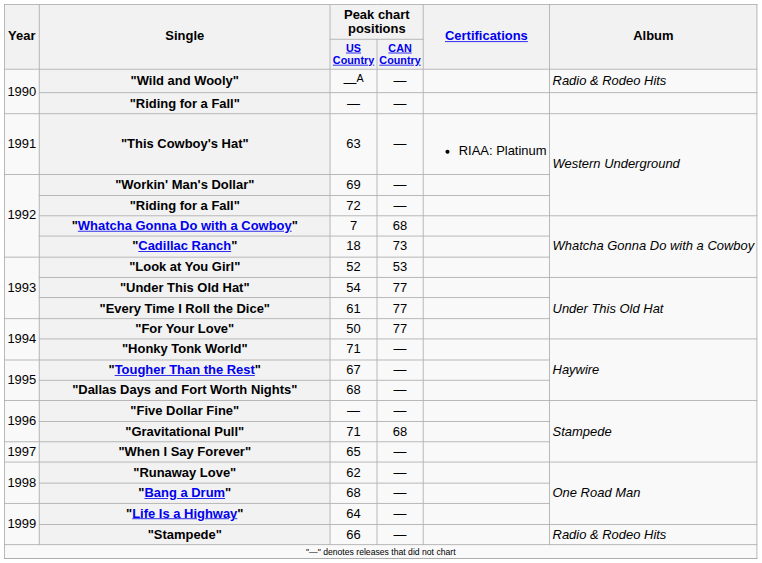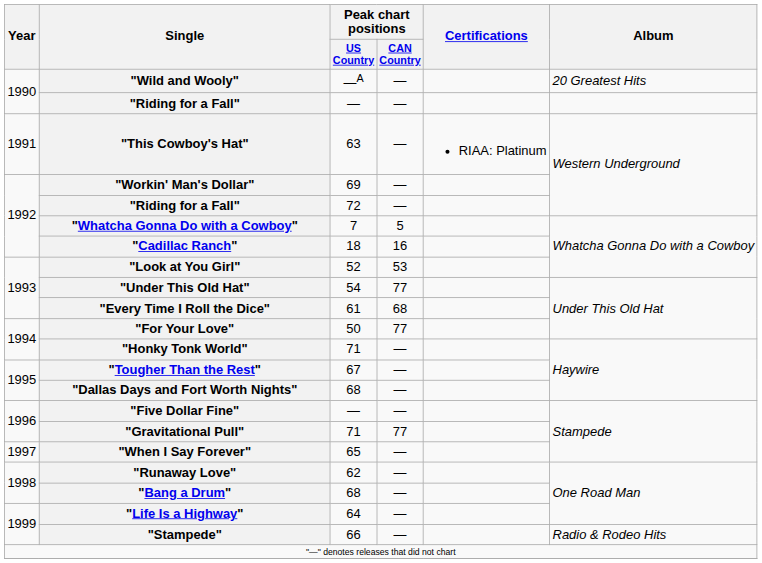"Wild and Wooly" | Album: Radio & Rodeo Hits -> 20 Greatest Hits
"Whatcha Gonna Do with a Cowboy" | Peak chart positions / CAN Country: 68 -> 5
"Cadillac Ranch" | Peak chart positions / CAN Country: 73 -> 16
"Every Time I Roll the Dice" | Peak chart positions / CAN Country: 77 -> 68
"Gravitational Pull" | Peak chart positions / CAN Country: 68 -> 77
